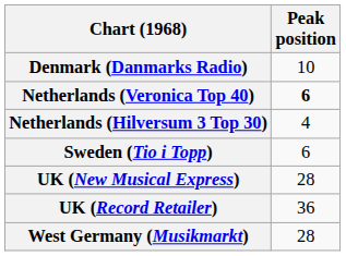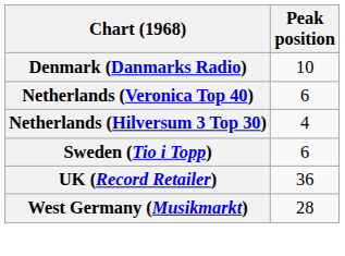Netherlands (Veronica Top 40) | Peak position: bold -> normal
- row: UK (New Musical Express) | 28
